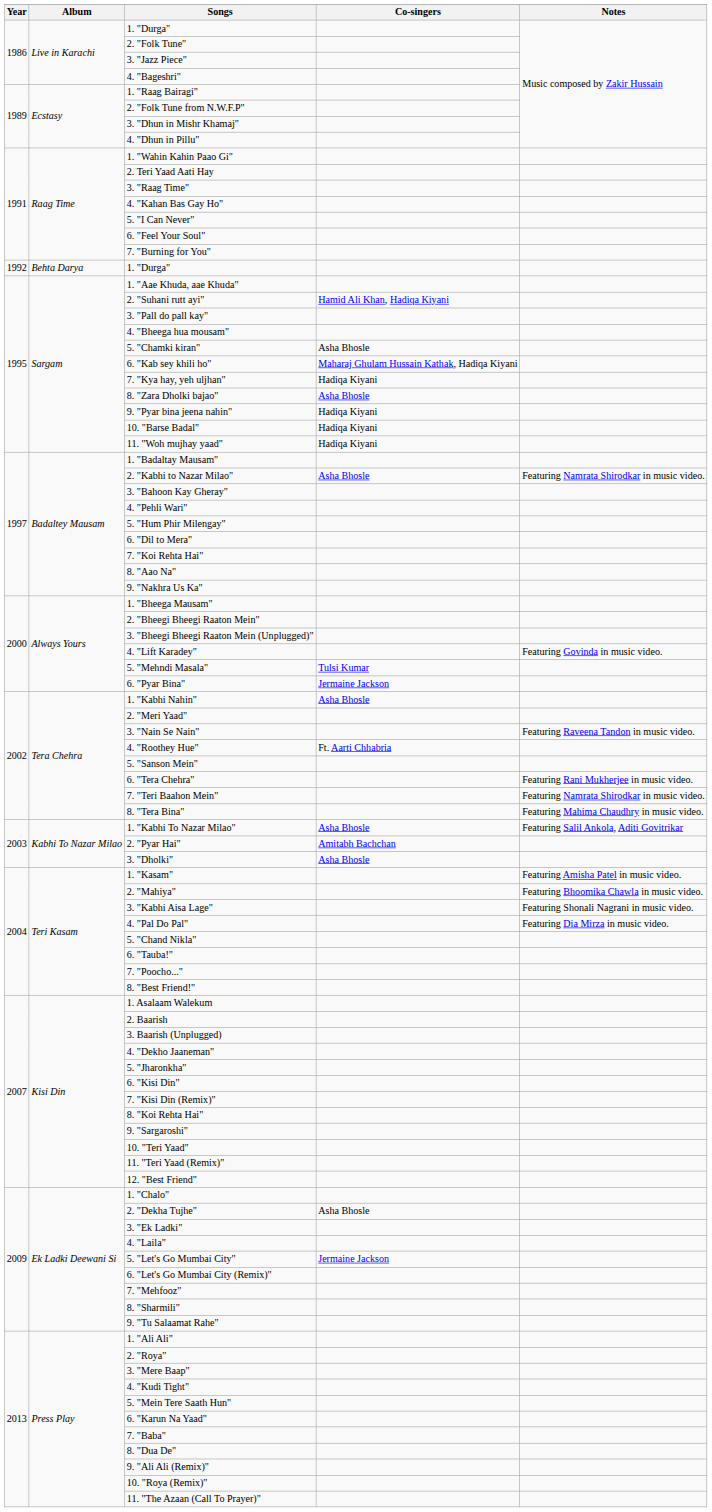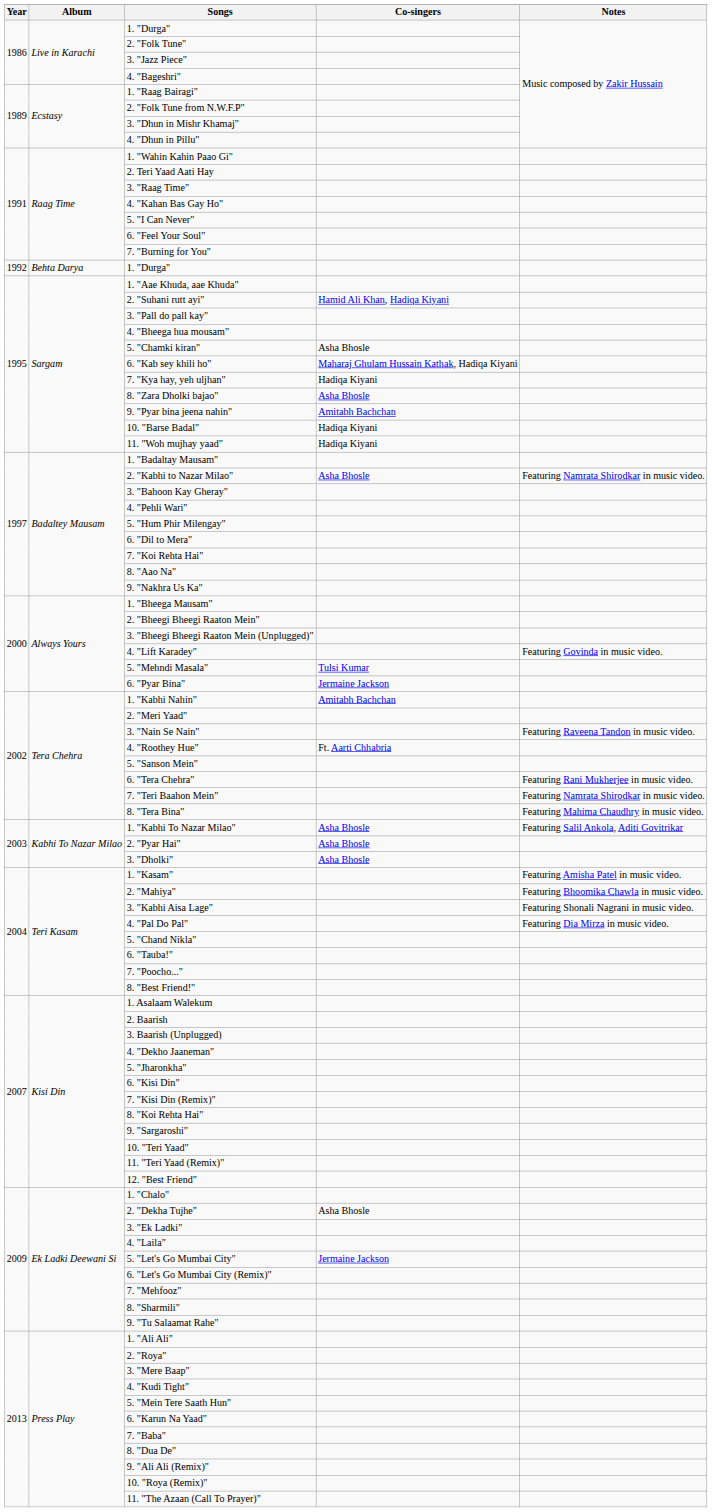9. "Pyar bina jeena nahin" | Co-singers: Hadiqa Kiyani -> Amitabh Bachchan
1. "Kabhi Nahin" | Co-singers: Asha Bhosle -> Amitabh Bachchan
2. "Pyar Hai" | Co-singers: Amitabh Bachchan -> Asha Bhosle
